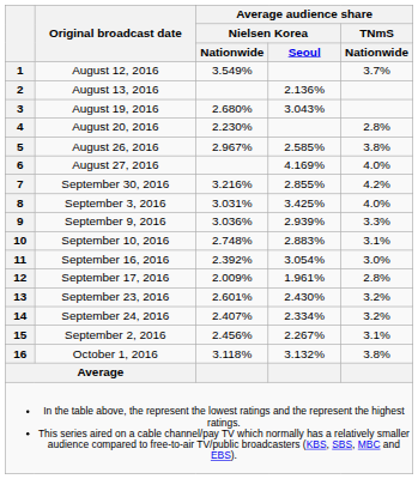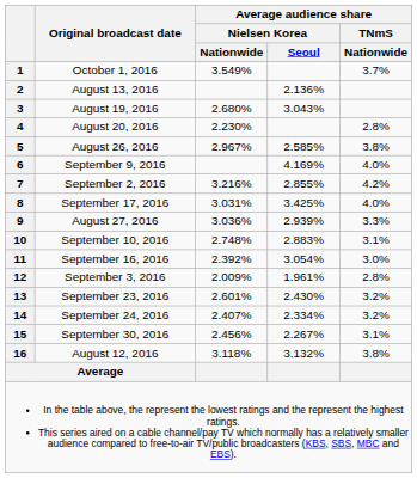1 | Original broadcast date: August 12, 2016 -> October 1, 2016
6 | Original broadcast date: August 27, 2016 -> September 9, 2016
7 | Original broadcast date: September 30, 2016 -> September 2, 2016
8 | Original broadcast date: September 3, 2016 -> September 17, 2016
9 | Original broadcast date: September 9, 2016 -> August 27, 2016
12 | Original broadcast date: September 17, 2016 -> September 3, 2016
15 | Original broadcast date: September 2, 2016 -> September 30, 2016
16 | Original broadcast date: October 1, 2016 -> August 12, 2016
